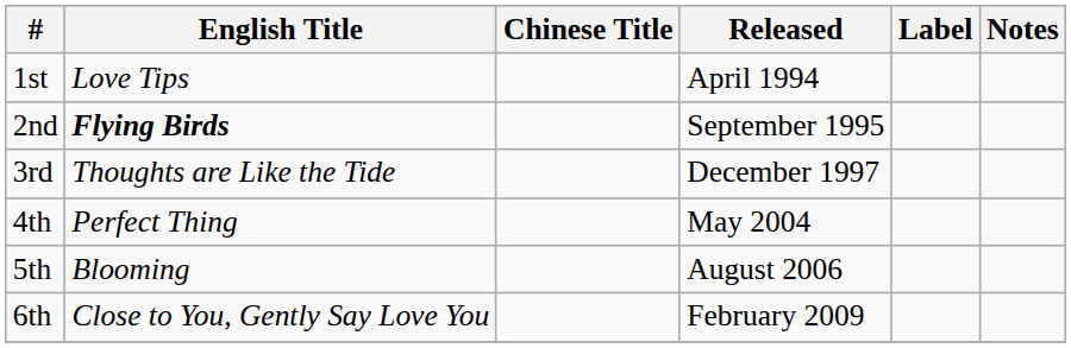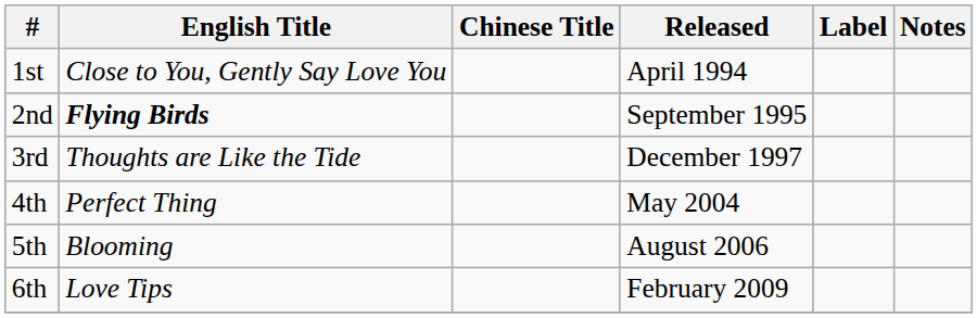1st | English Title: Love Tips -> Close to You, Gently Say Love You
6th | English Title: Close to You, Gently Say Love You -> Love Tips
